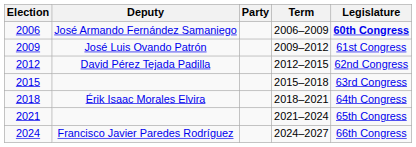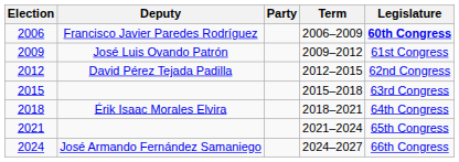2006 | Deputy: José Armando Fernández Samaniego -> Francisco Javier Paredes Rodríguez
2024 | Deputy: Francisco Javier Paredes Rodríguez -> José Armando Fernández Samaniego
